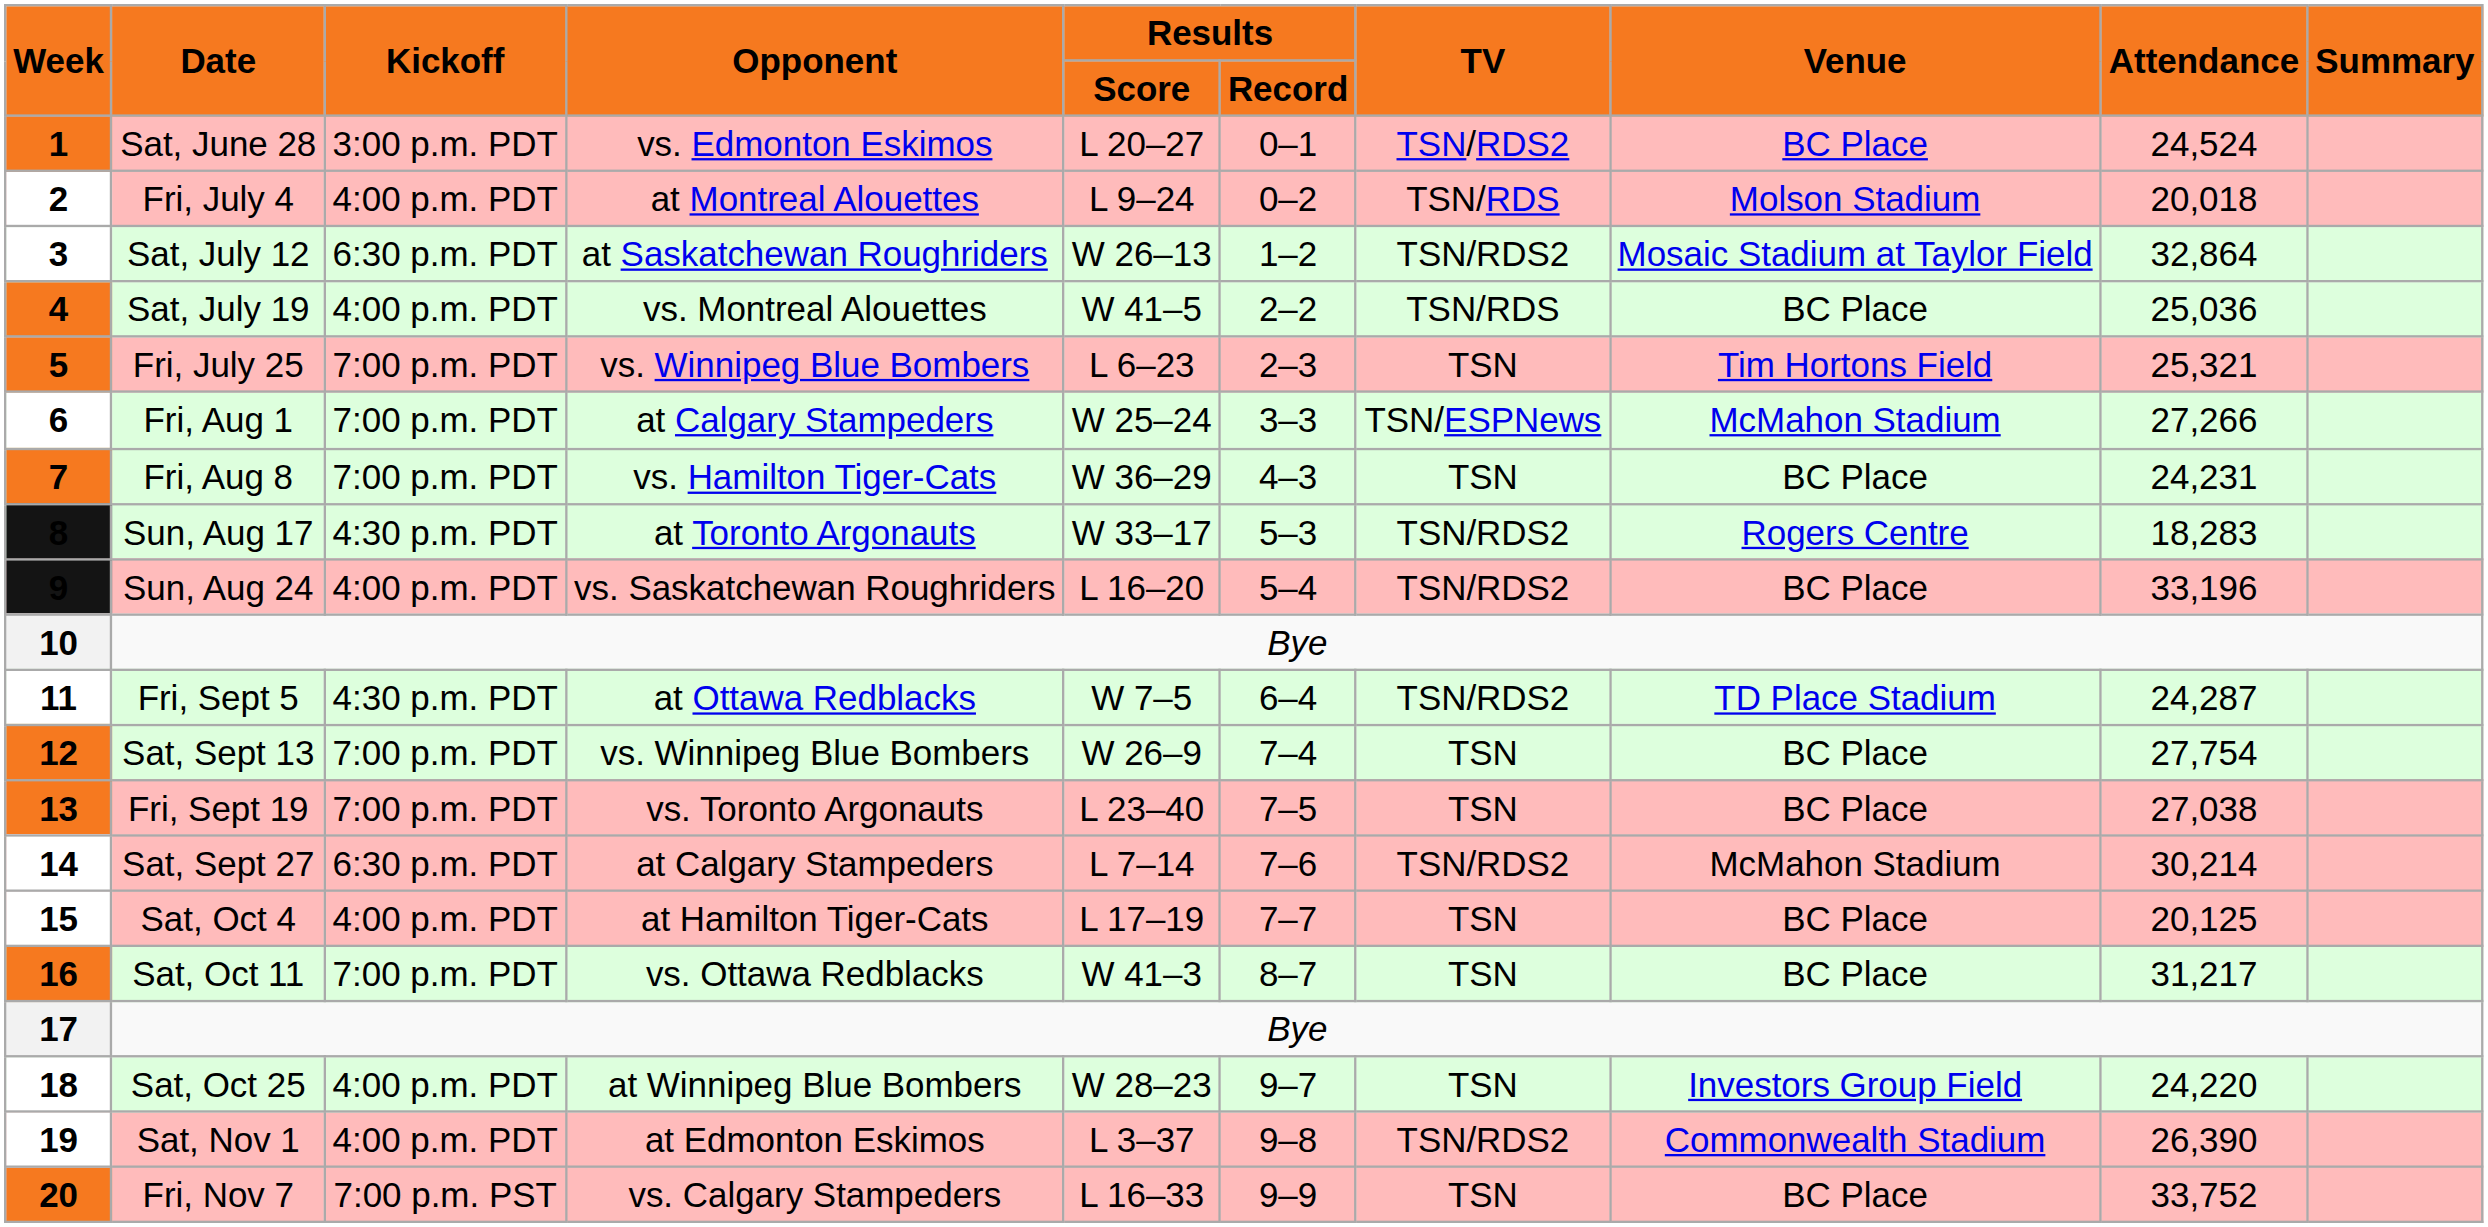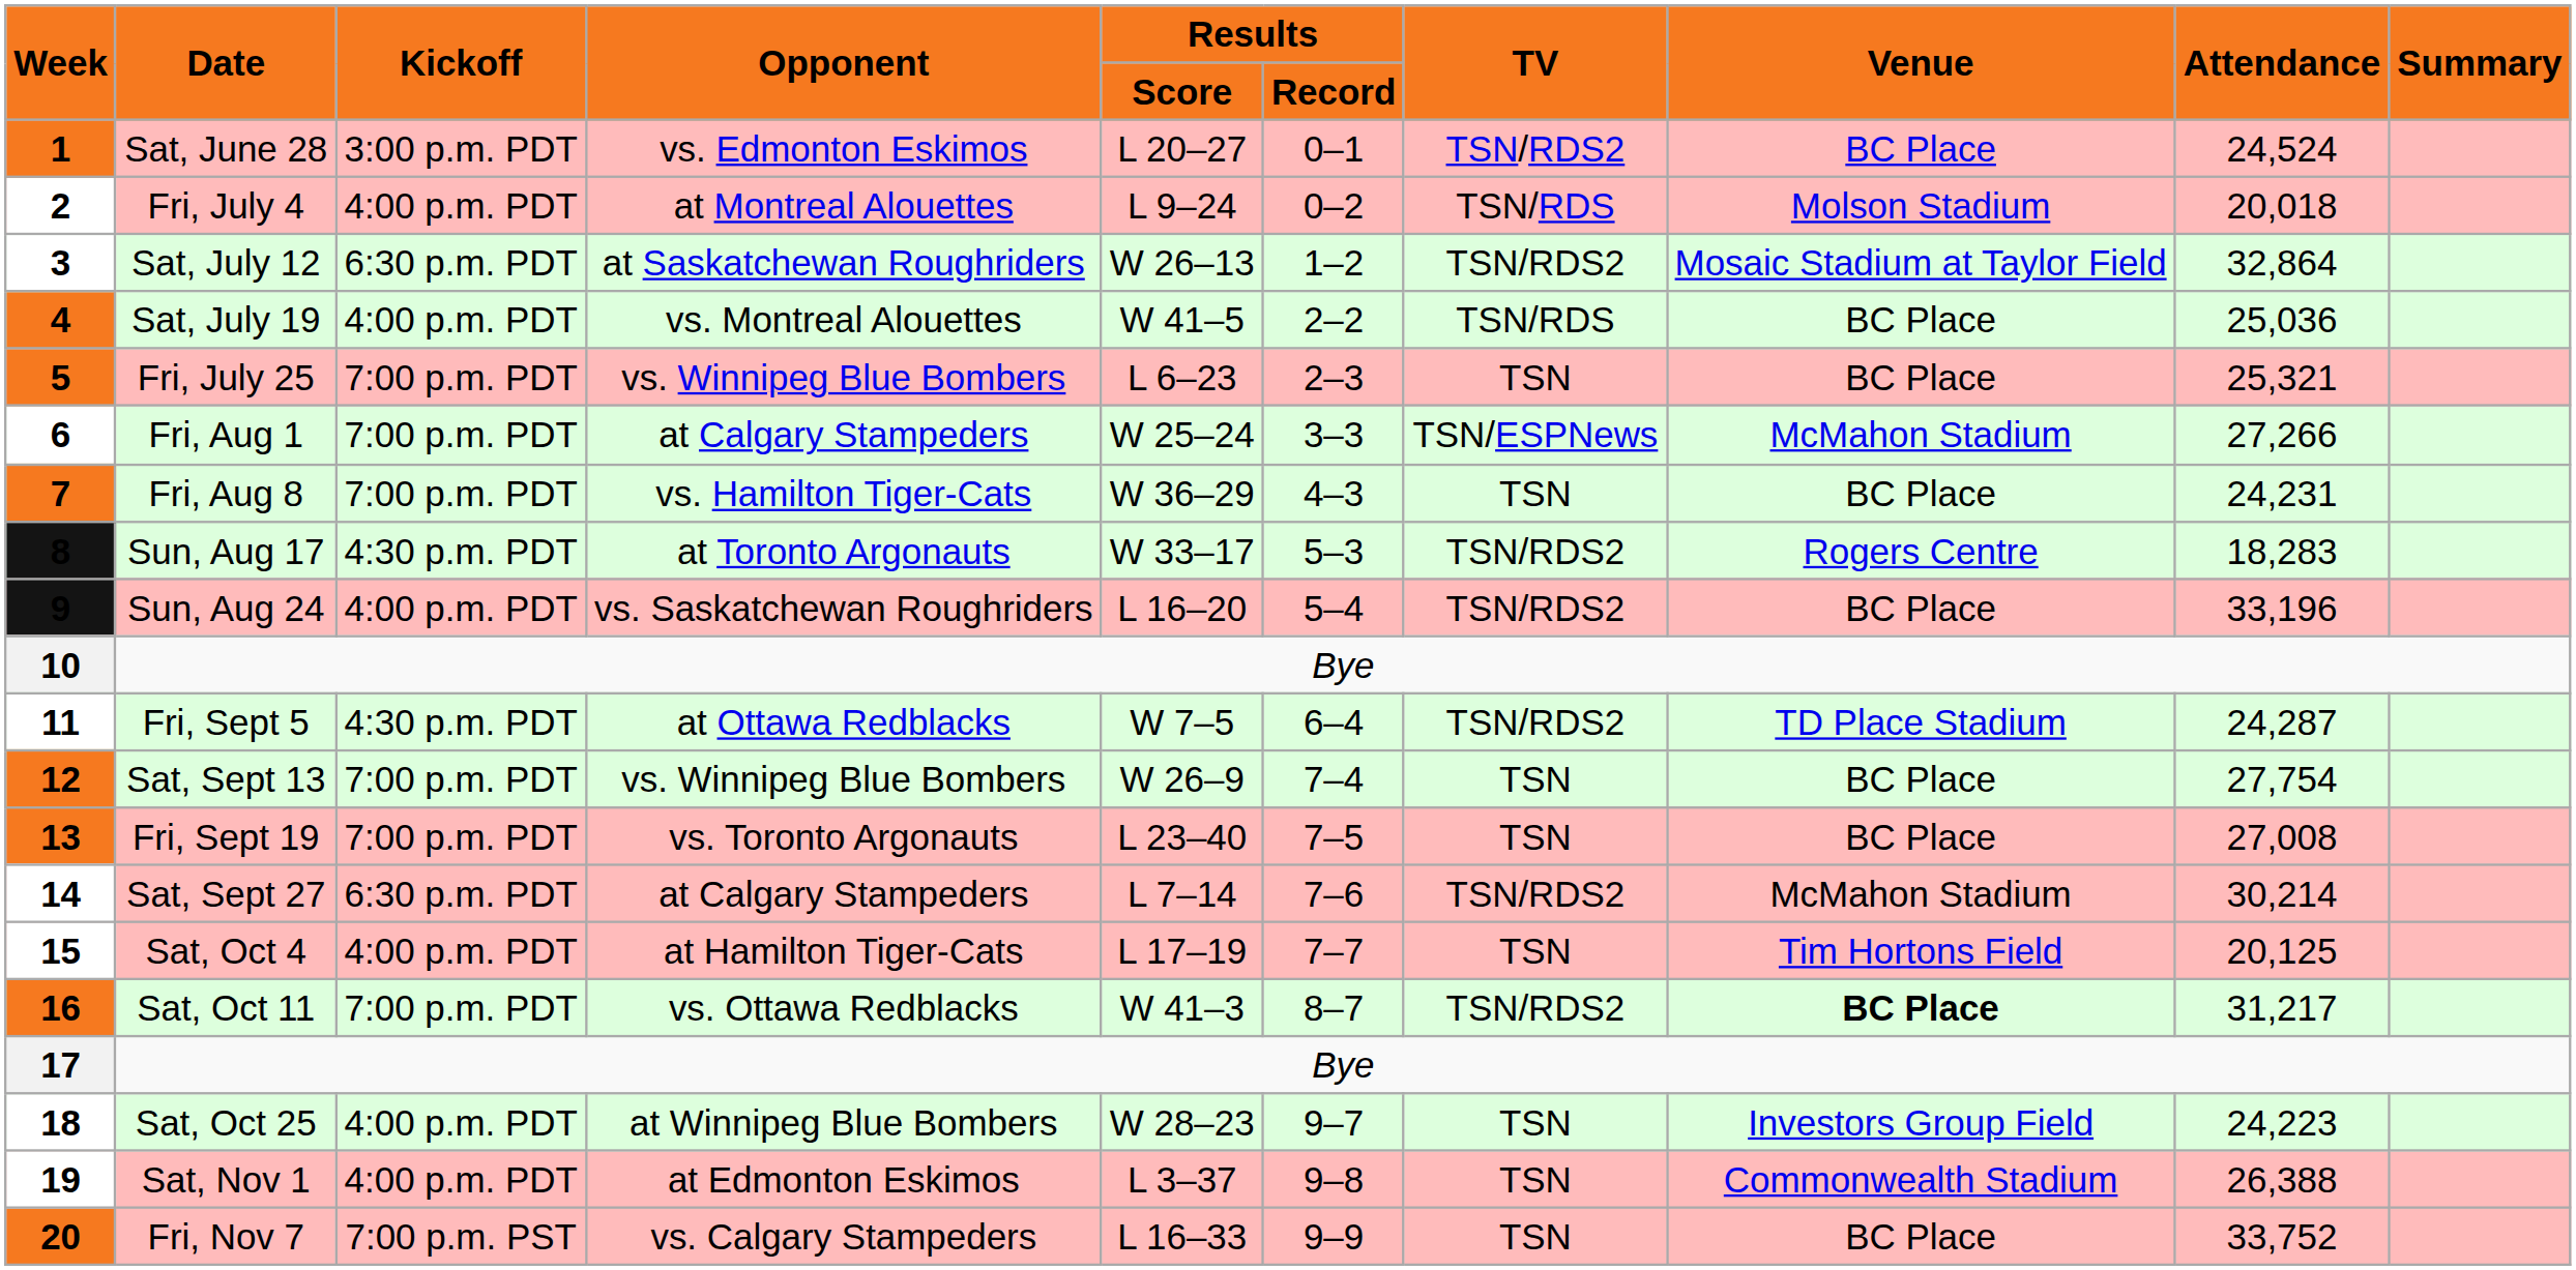Fri, July 25 | Venue: Tim Hortons Field -> BC Place
Fri, Sept 19 | Attendance: 27,038 -> 27,008
Sat, Oct 4 | Venue: BC Place -> Tim Hortons Field
Sat, Oct 11 | TV: TSN -> TSN/RDS2
Sat, Oct 11 | Venue: normal -> bold
Sat, Oct 25 | Attendance: 24,220 -> 24,223
Sat, Nov 1 | TV: TSN/RDS2 -> TSN
Sat, Nov 1 | Attendance: 26,390 -> 26,388
